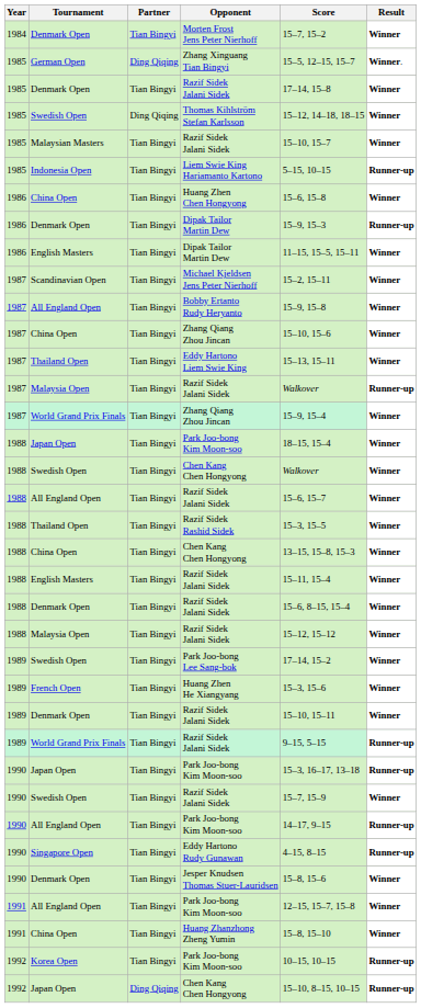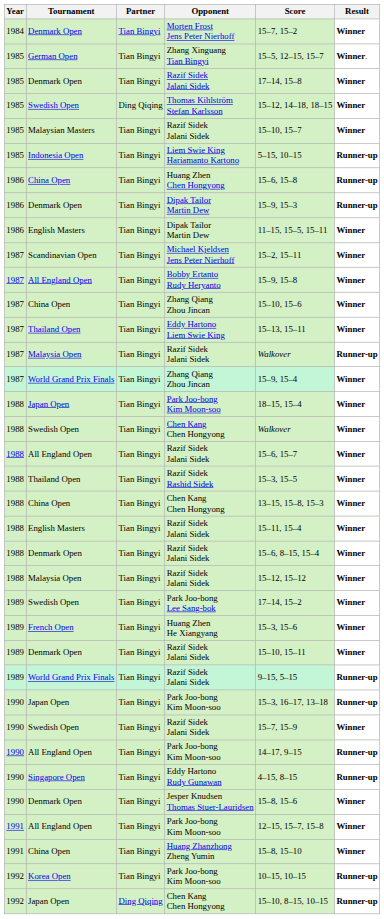Zhang Xinguang Tian Bingyi | Partner: Ding Qiqing -> Tian Bingyi
Huang Zhen Chen Hongyong | Result: Winner -> Runner-up
